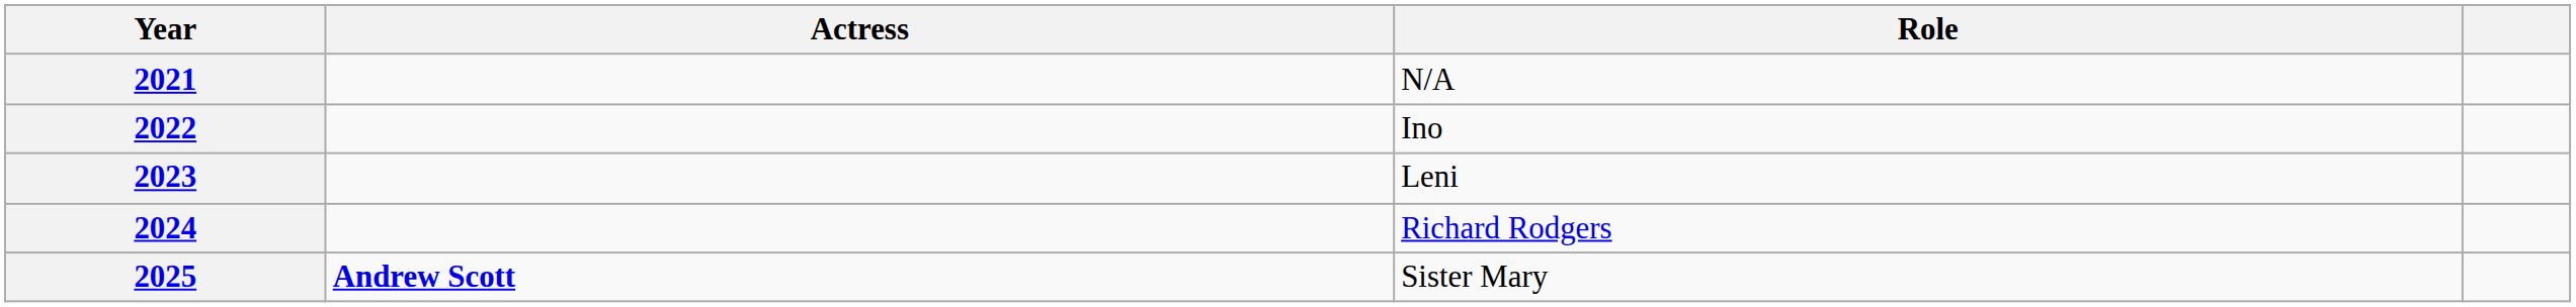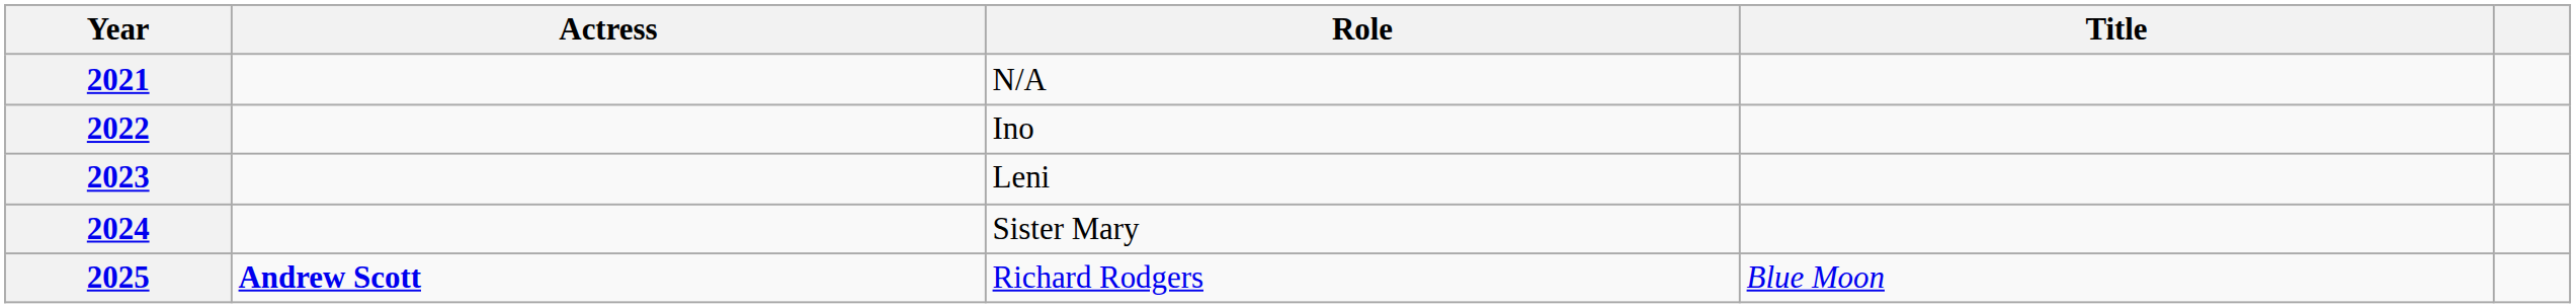+ column: Title | Blue Moon
2024 | Role: Richard Rodgers -> Sister Mary
2025 | Role: Sister Mary -> Richard Rodgers
